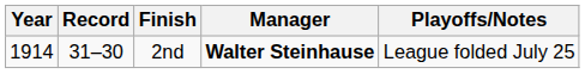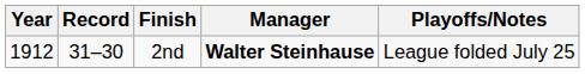2nd | Year: 1914 -> 1912
